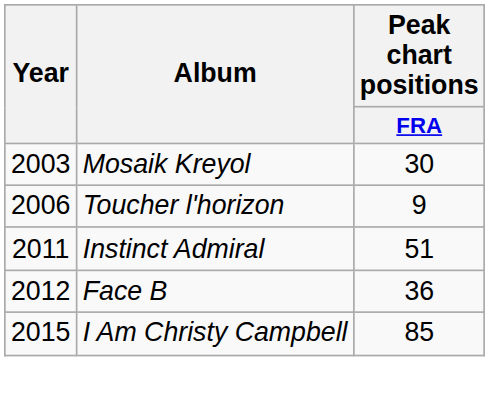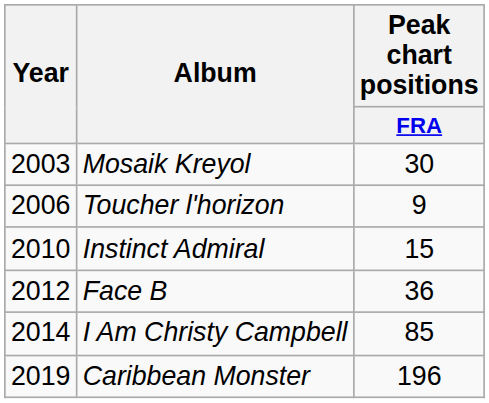Instinct Admiral | Year: 2011 -> 2010
Instinct Admiral | Peak chart positions / FRA: 51 -> 15
I Am Christy Campbell | Year: 2015 -> 2014
+ row: 2019 | Caribbean Monster | 196
